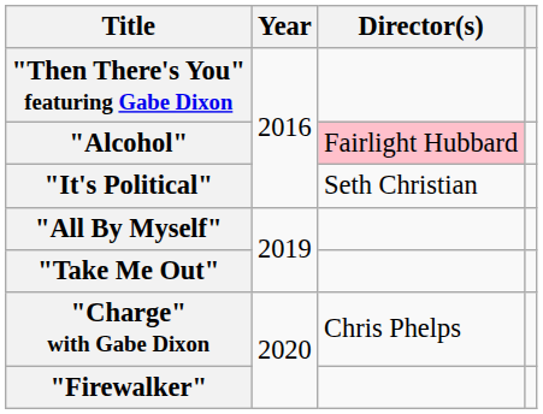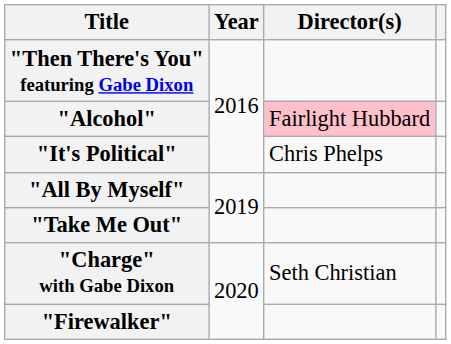"It's Political" | Director(s): Seth Christian -> Chris Phelps
"Charge" with Gabe Dixon | Director(s): Chris Phelps -> Seth Christian
